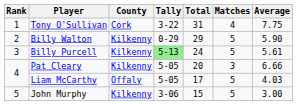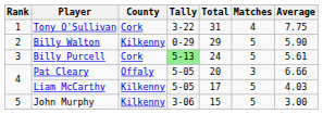Billy Purcell | County: Kilkenny -> Cork
Pat Cleary | County: Kilkenny -> Offaly
Liam McCarthy | County: Offaly -> Kilkenny
